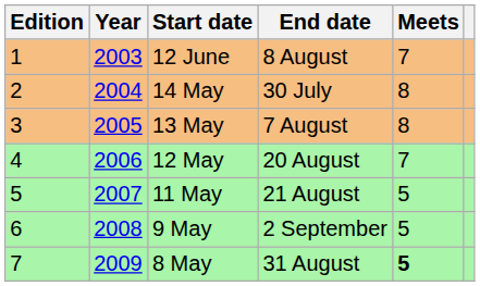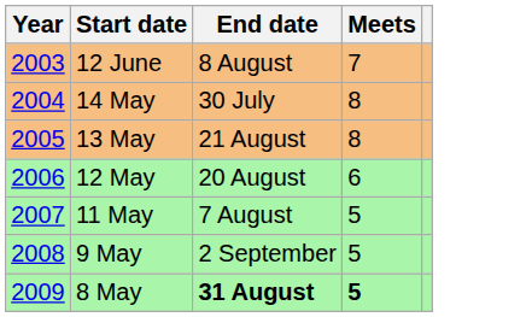- column: Edition | 1 | 2 | 3 | 4 | 5 | 6 | 7
13 May | End date: 7 August -> 21 August
12 May | Meets: 7 -> 6
11 May | End date: 21 August -> 7 August
8 May | End date: normal -> bold
